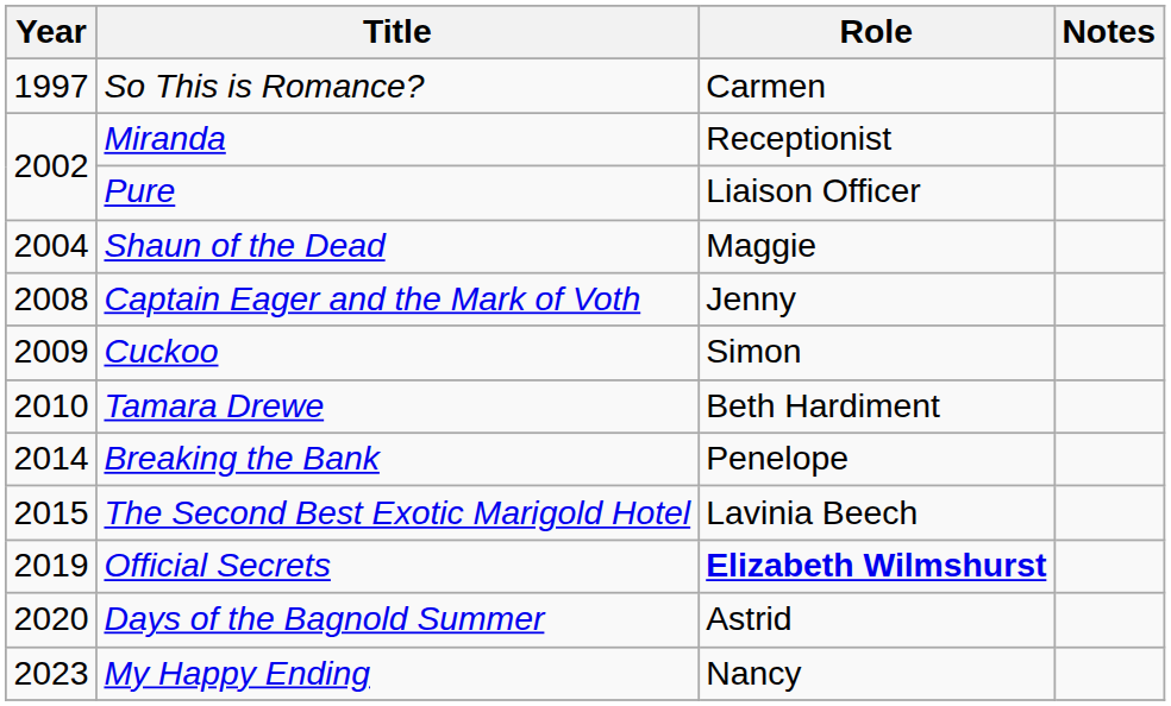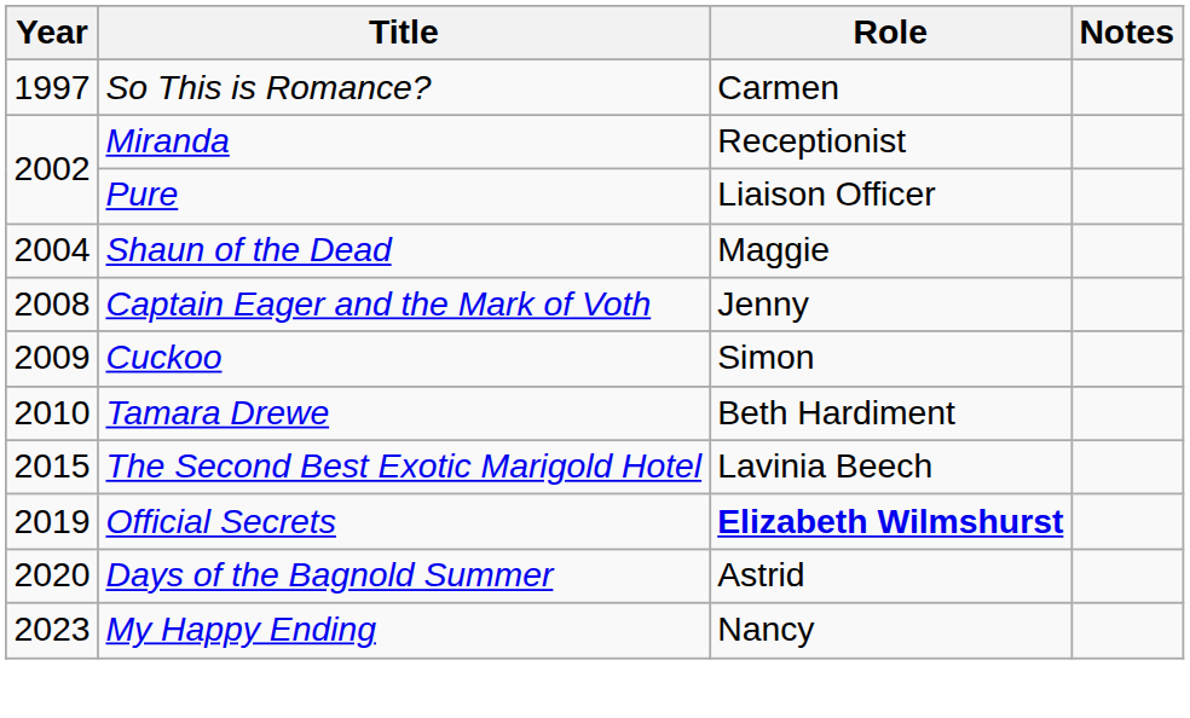- row: 2014 | Breaking the Bank | Penelope
